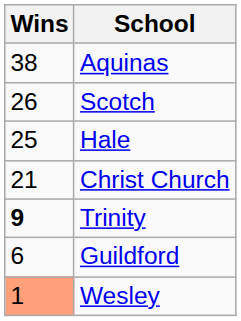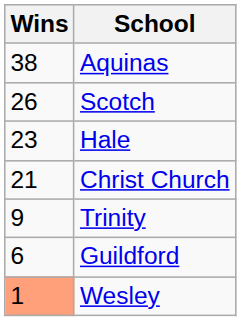Hale | Wins: 25 -> 23
Trinity | Wins: bold -> normal
